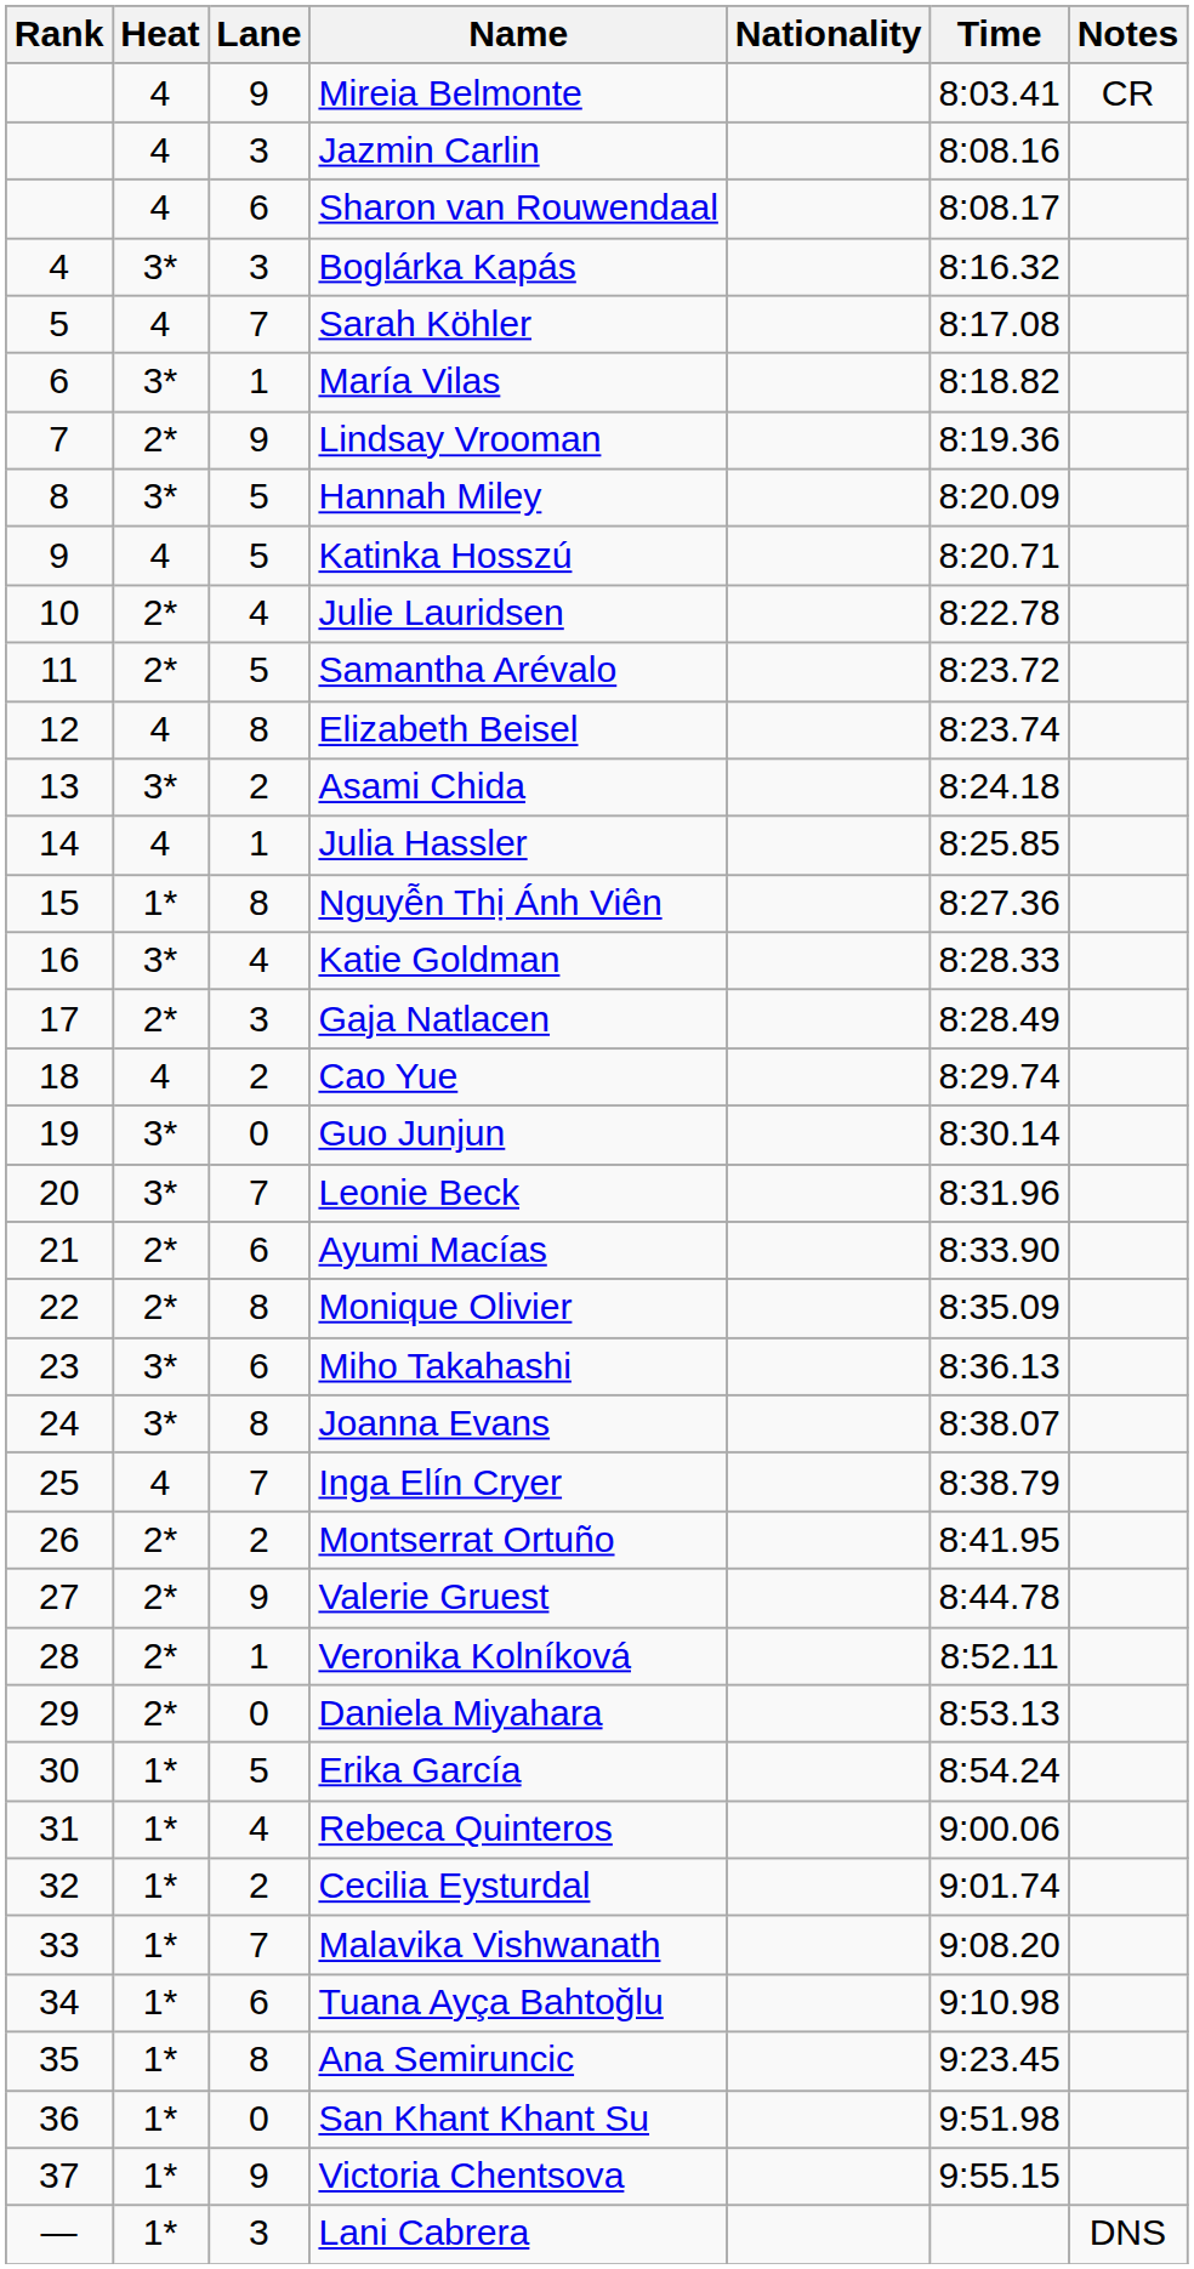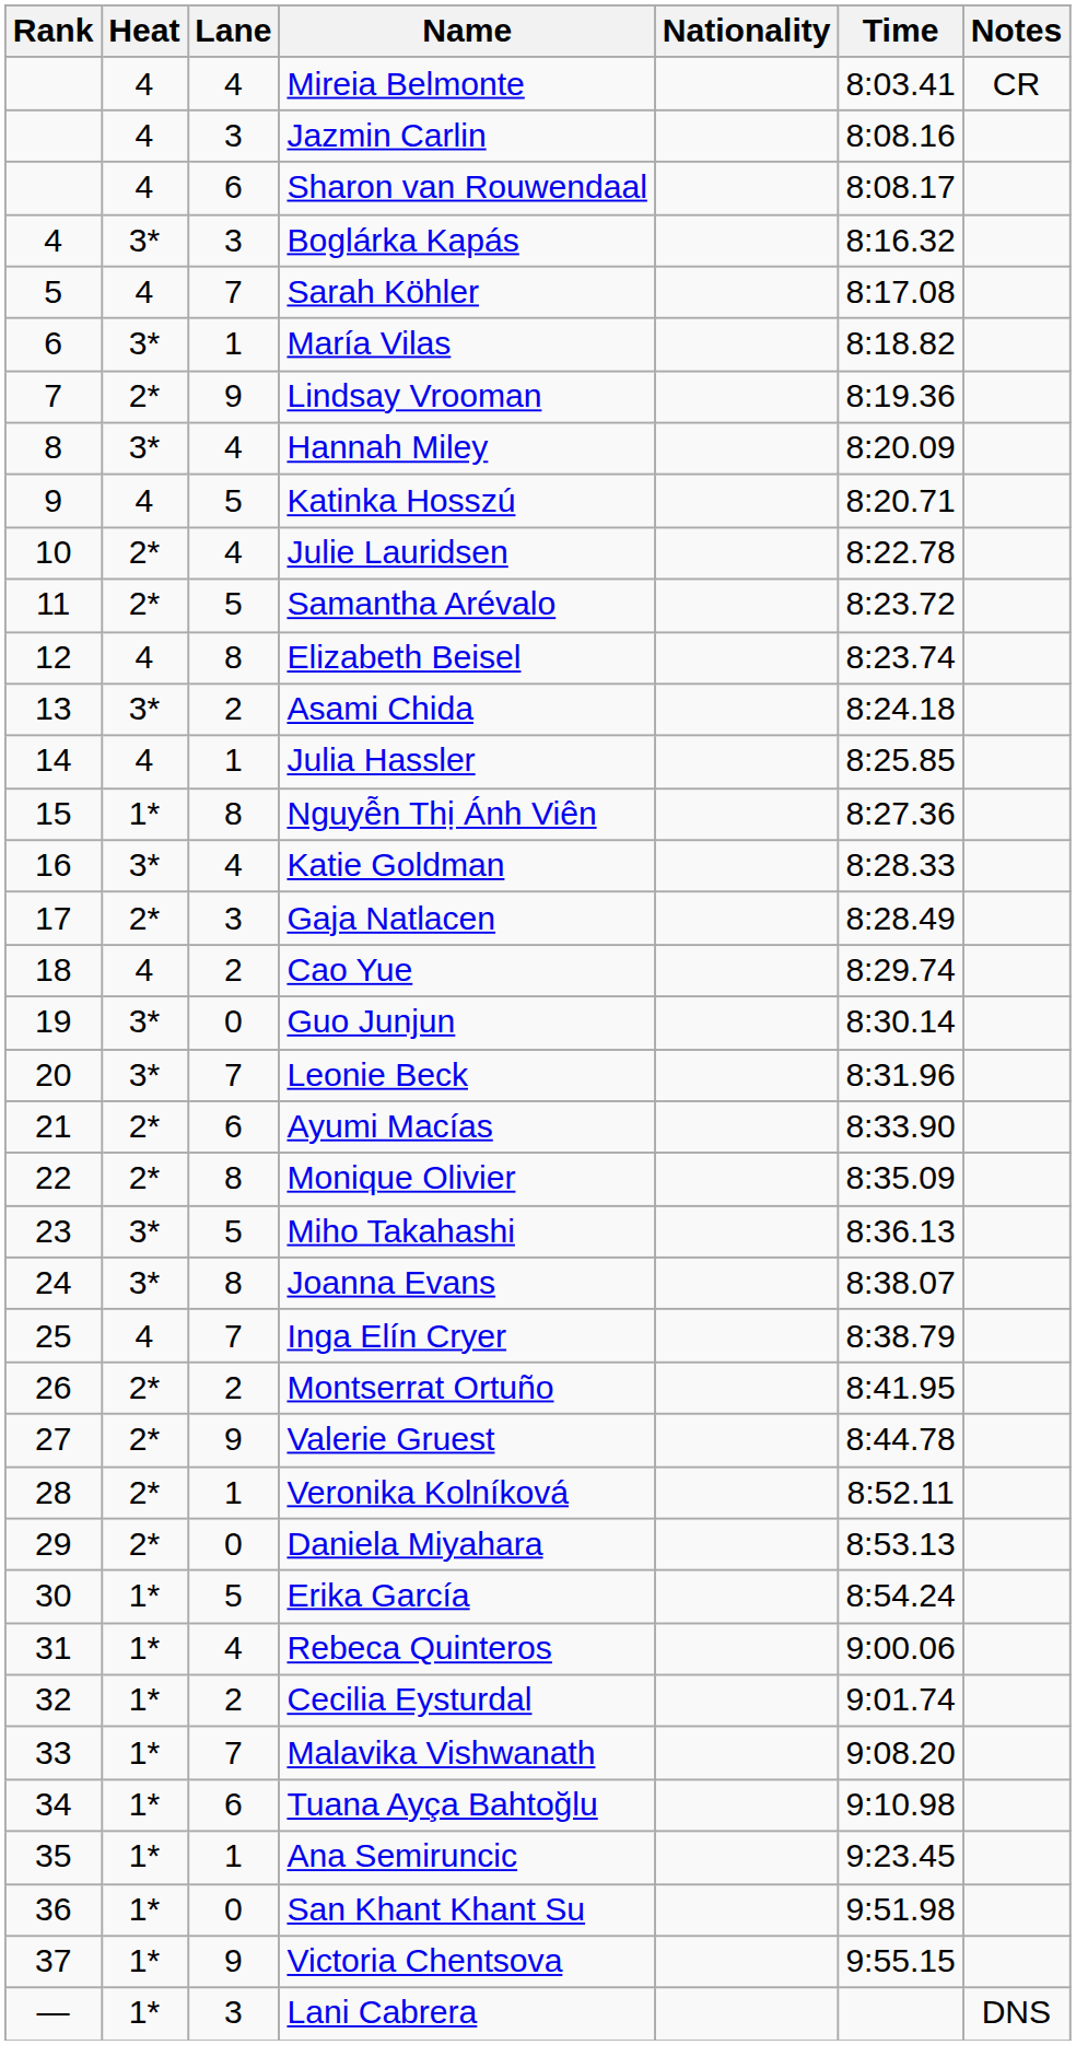Mireia Belmonte | Lane: 9 -> 4
Hannah Miley | Lane: 5 -> 4
Miho Takahashi | Lane: 6 -> 5
Ana Semiruncic | Lane: 8 -> 1
